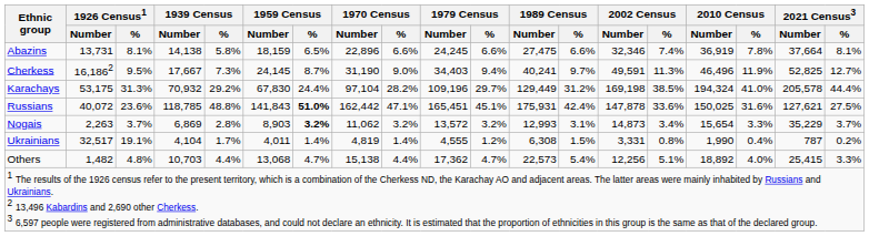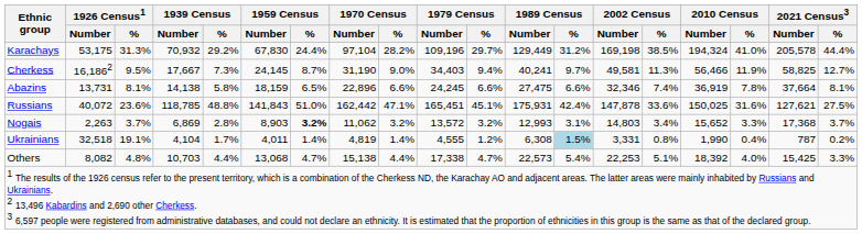rows swapped: Karachays <-> Abazins
Cherkess | 2002 Census / Number: 49,591 -> 49,581
Cherkess | 2010 Census / Number: 46,496 -> 56,466
Cherkess | 2021 Census3 / Number: 52,825 -> 58,825
Russians | 1959 Census / %: bold -> normal
Nogais | 2002 Census / Number: 14,873 -> 14,803
Nogais | 2010 Census / Number: 15,654 -> 15,652
Nogais | 2021 Census3 / Number: 35,229 -> 17,368
Ukrainians | 1926 Census1 / Number: 32,517 -> 32,518
Ukrainians | 1989 Census / %: no background -> lightblue background
Others | 1926 Census1 / Number: 1,482 -> 8,082
Others | 1979 Census / Number: 17,362 -> 17,338
Others | 2002 Census / Number: 12,256 -> 22,253
Others | 2010 Census / Number: 18,892 -> 18,392
Others | 2021 Census3 / Number: 25,415 -> 15,425
